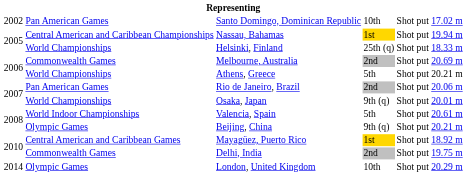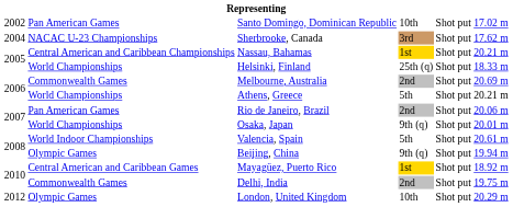+ row: 2004 | NACAC U-23 Championships | Sherbrooke, Canada | 3rd | Shot put | 17.62 m
Nassau, Bahamas | column 6: 19.94 m -> 20.21 m
Beijing, China | column 6: 20.21 m -> 19.94 m
London, United Kingdom | column 1: 2014 -> 2012
